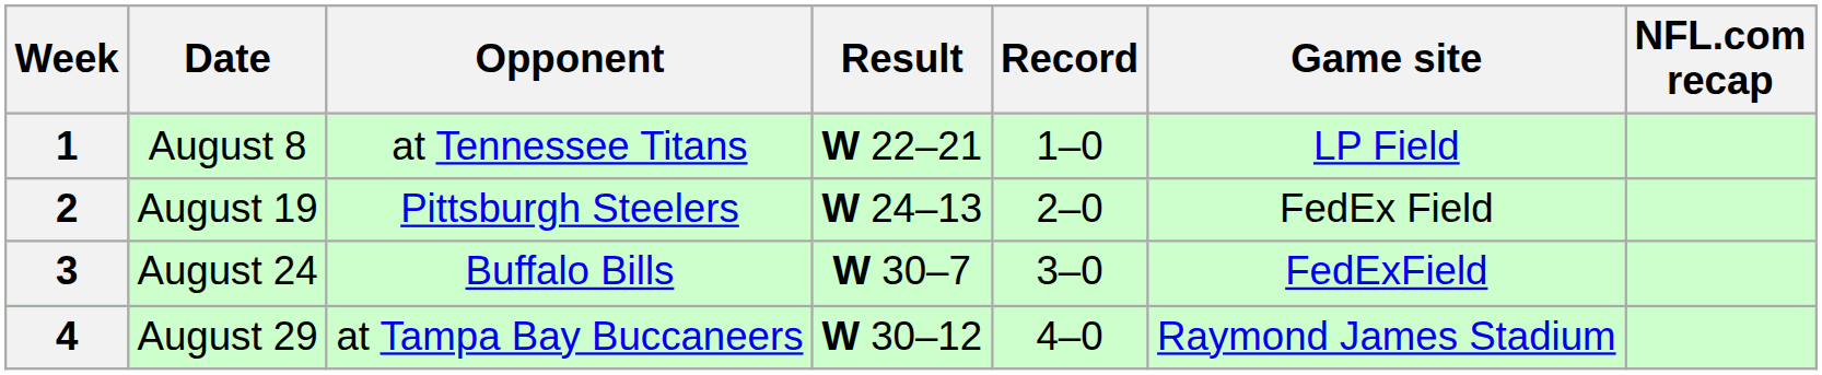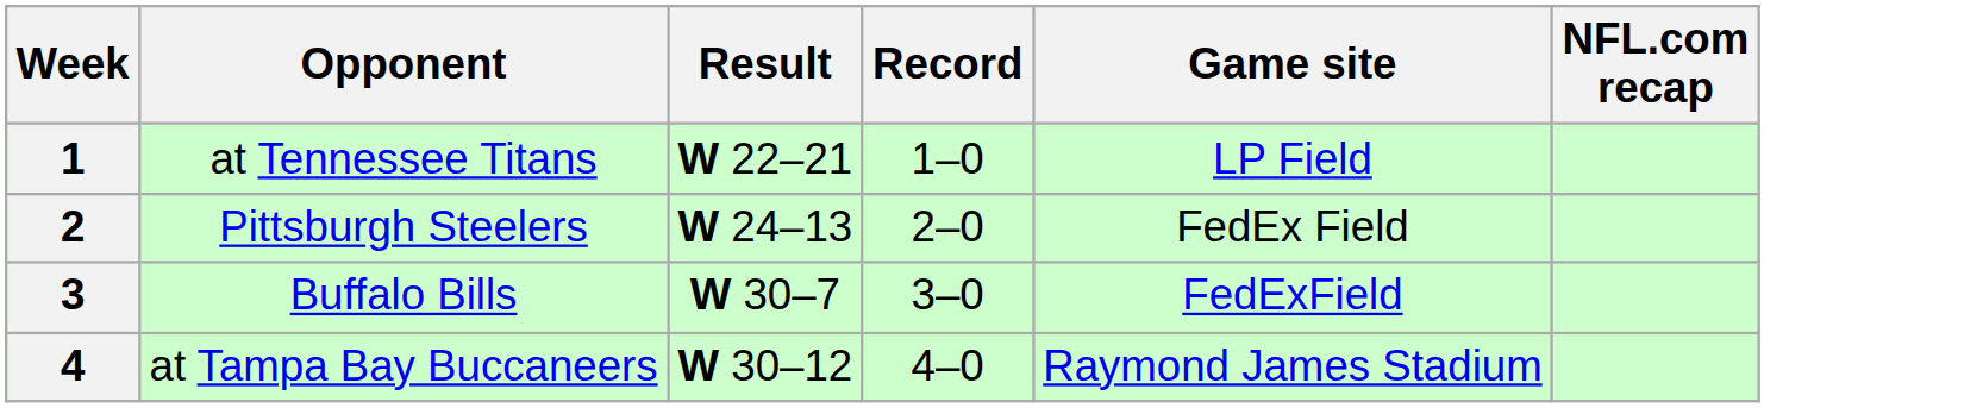- column: Date | August 8 | August 19 | August 24 | August 29
